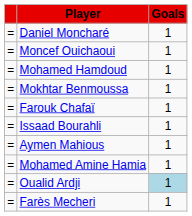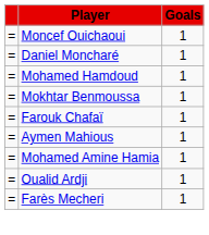rows swapped: Moncef Ouichaoui <-> Daniel Moncharé
- row: = | Issaad Bourahli | 1
Oualid Ardji | Goals: lightblue background -> no background
